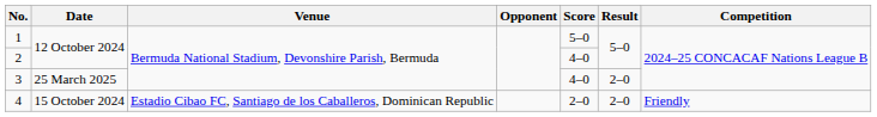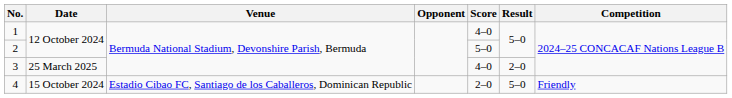1 | Score: 5–0 -> 4–0
2 | Score: 4–0 -> 5–0
4 | Result: 2–0 -> 5–0
